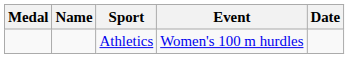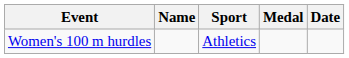columns swapped: Medal <-> Event
